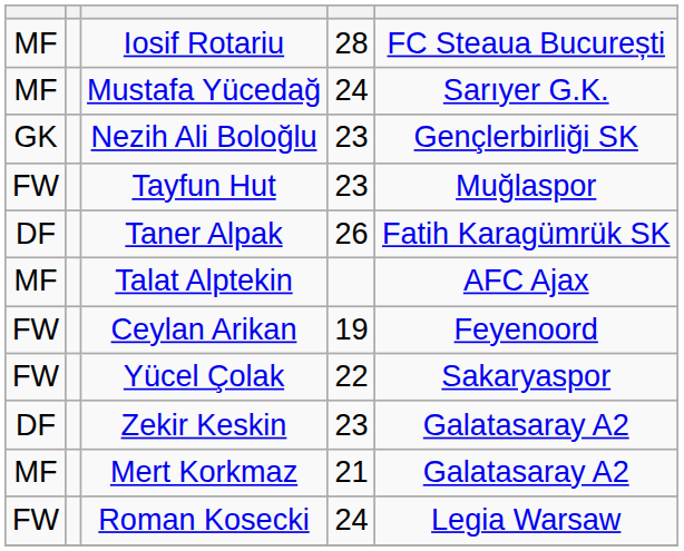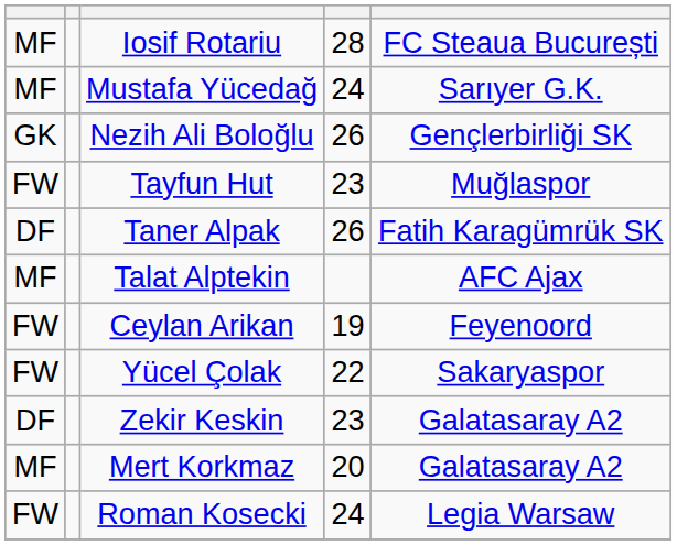Nezih Ali Boloğlu | column 4: 23 -> 26
Mert Korkmaz | column 4: 21 -> 20
